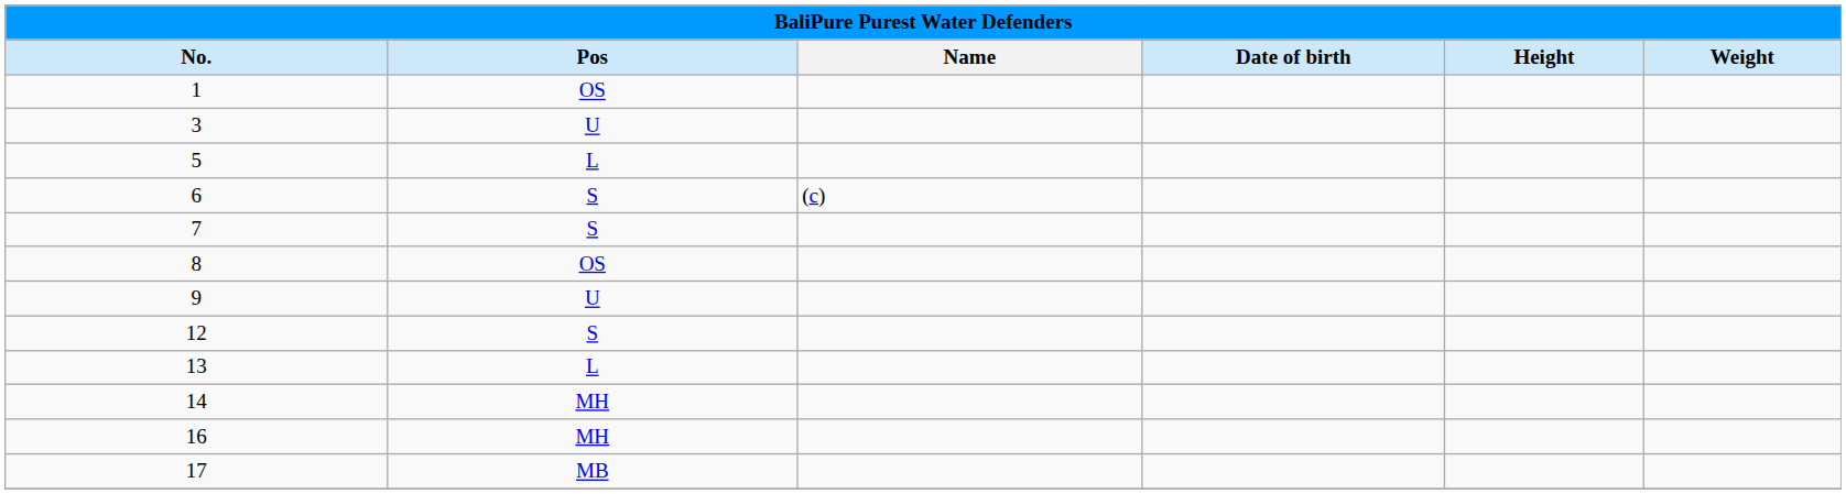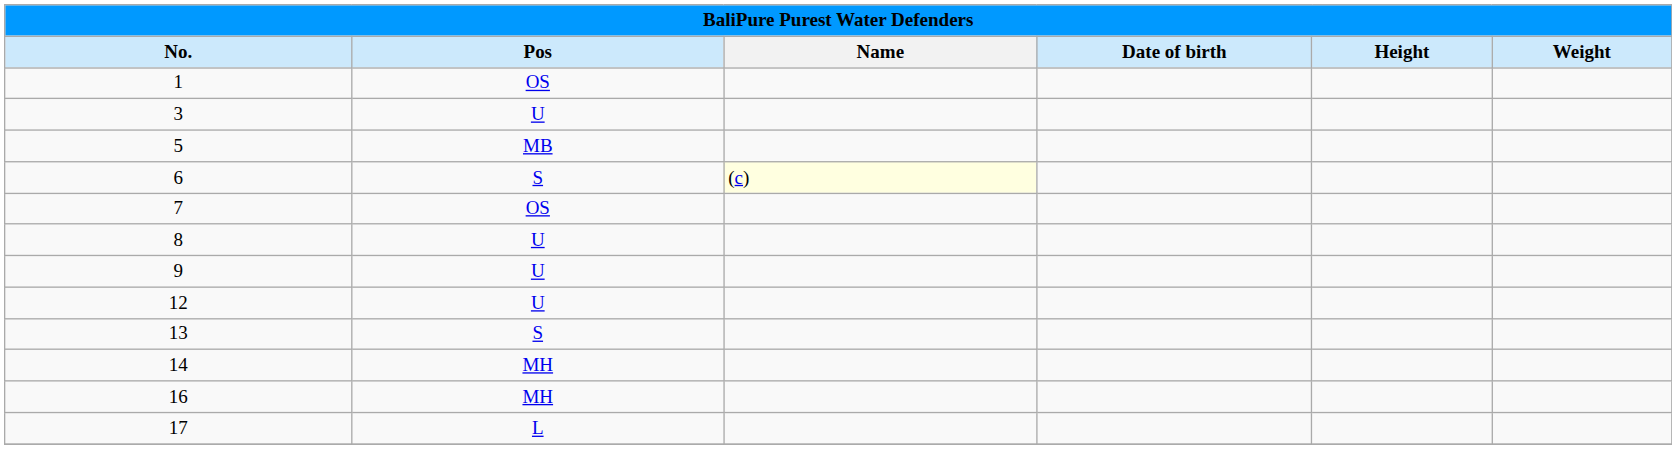5 | Pos: L -> MB
6 | Name: no background -> lightyellow background
7 | Pos: S -> OS
8 | Pos: OS -> U
12 | Pos: S -> U
13 | Pos: L -> S
17 | Pos: MB -> L
